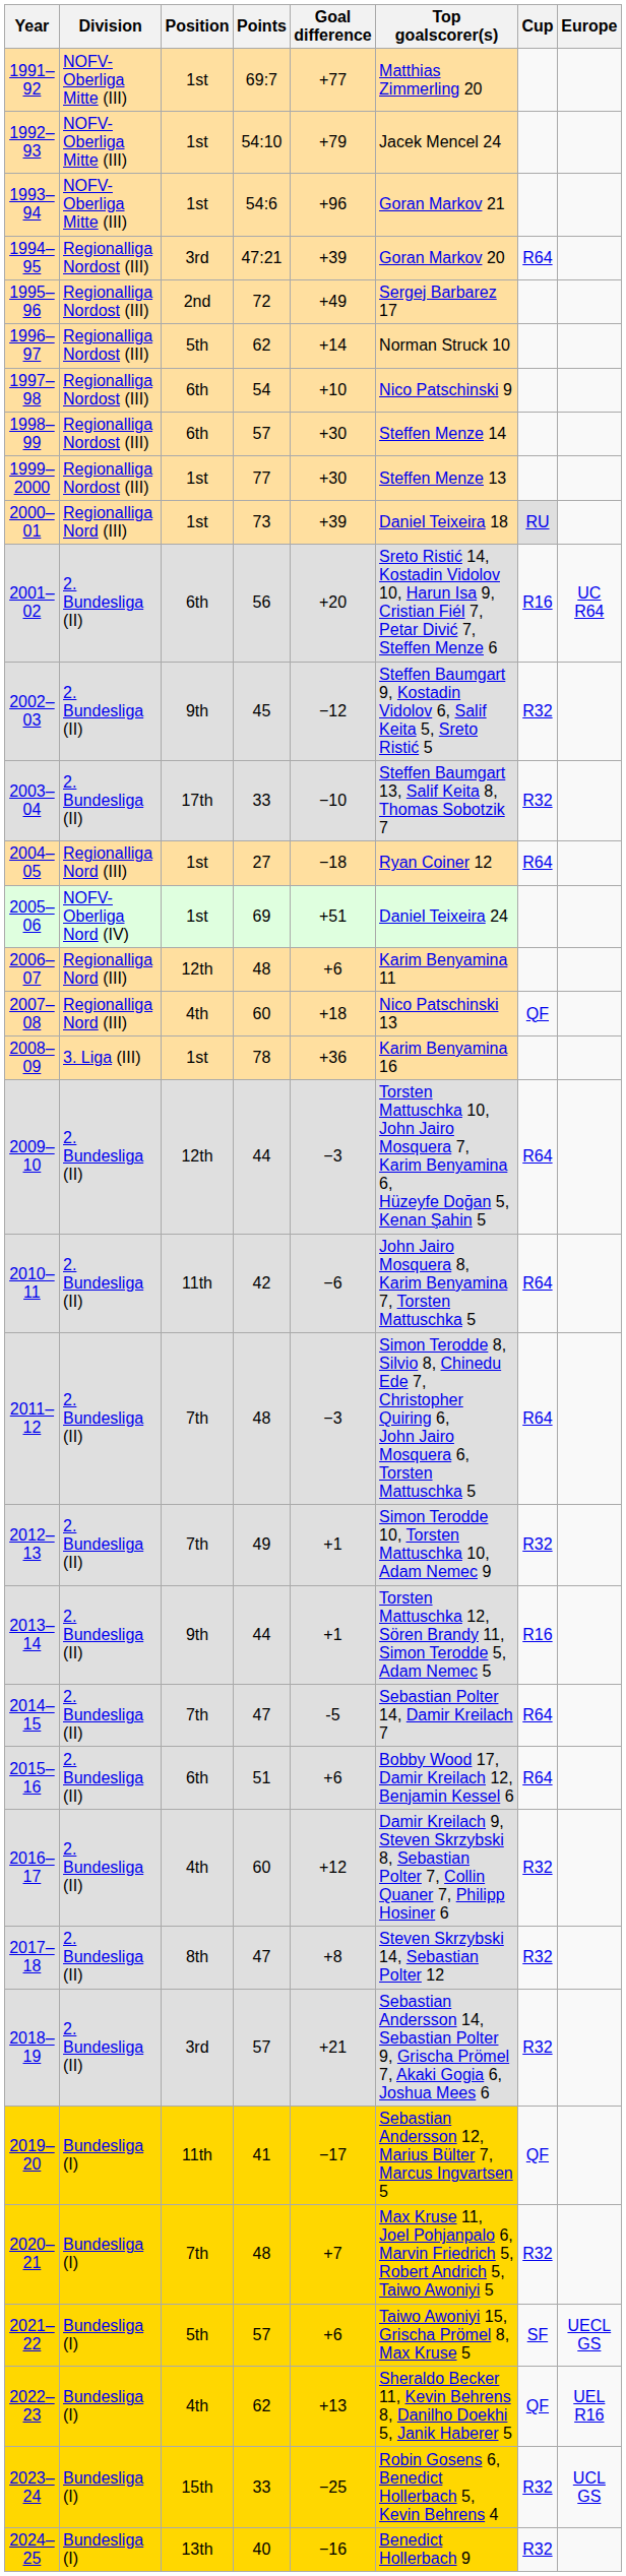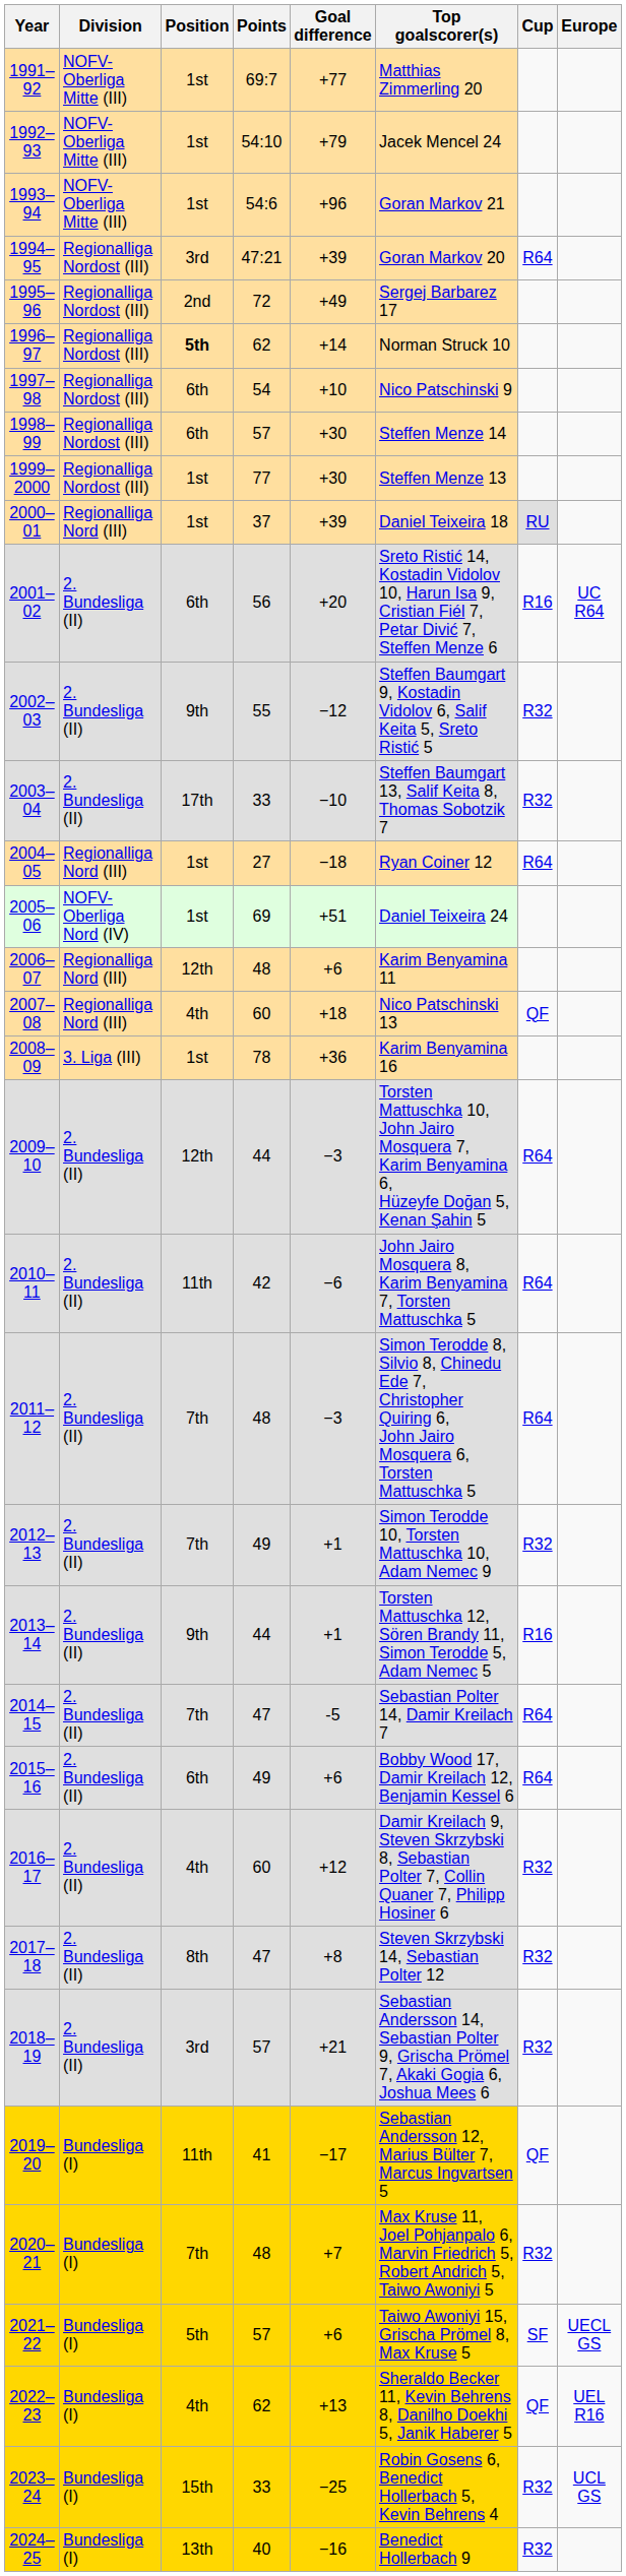1996–97 | Position: normal -> bold
2000–01 | Points: 73 -> 37
2002–03 | Points: 45 -> 55
2015–16 | Points: 51 -> 49
